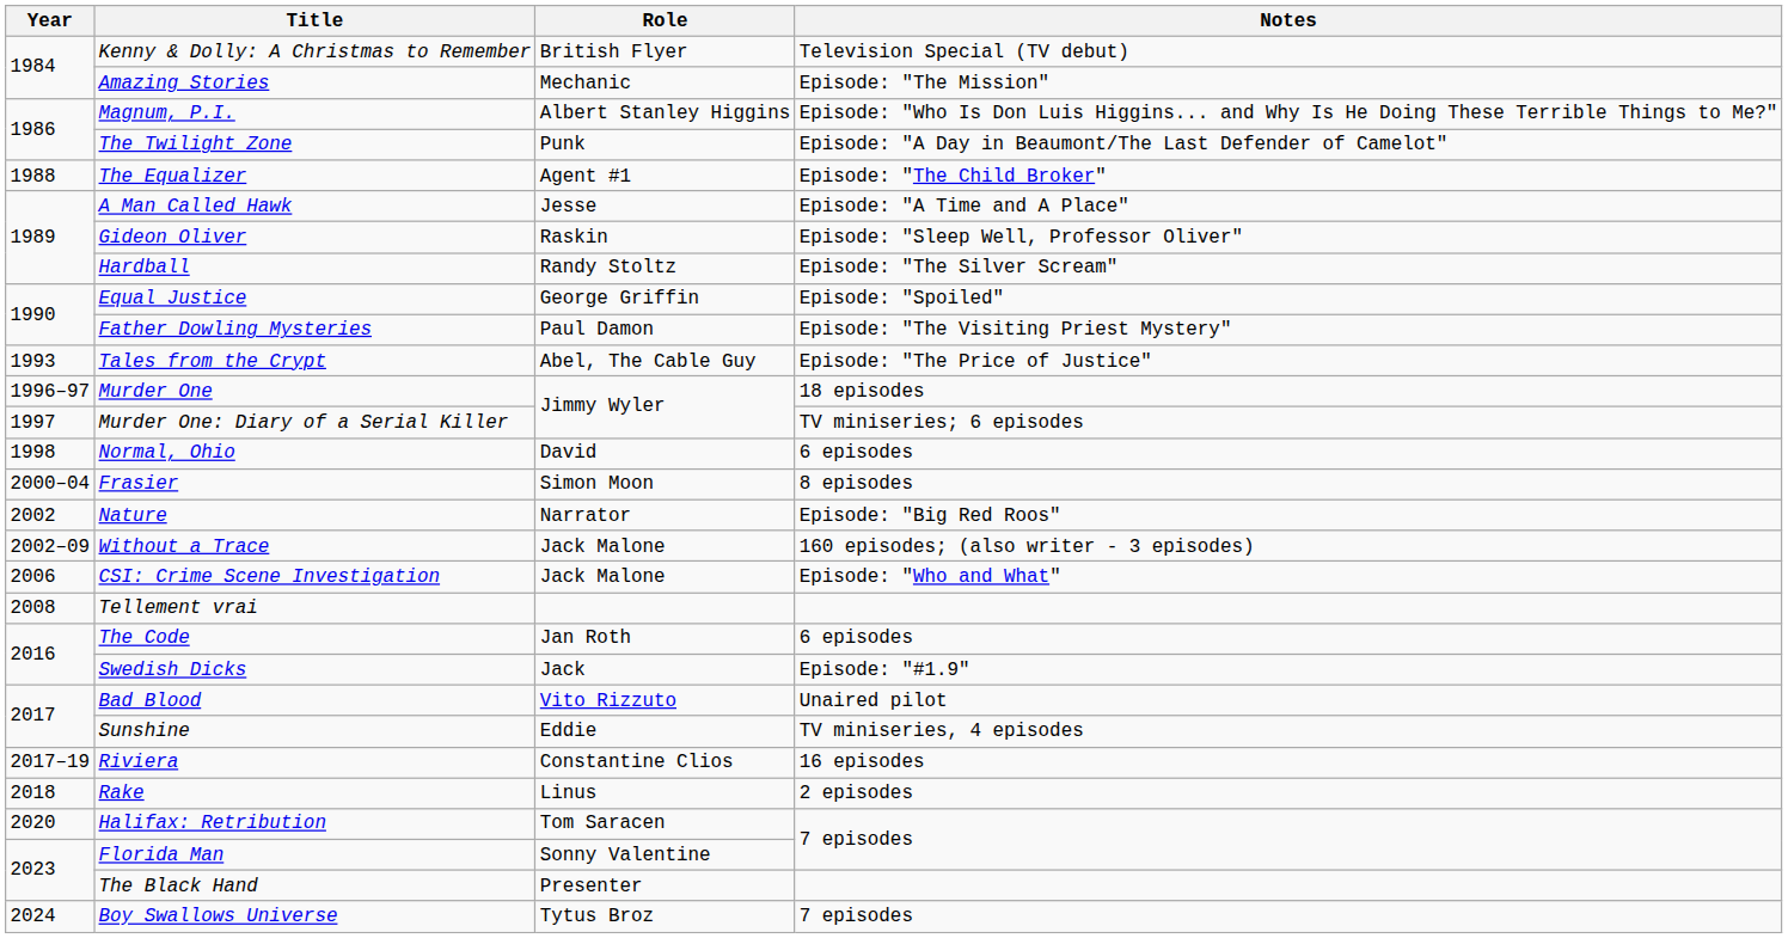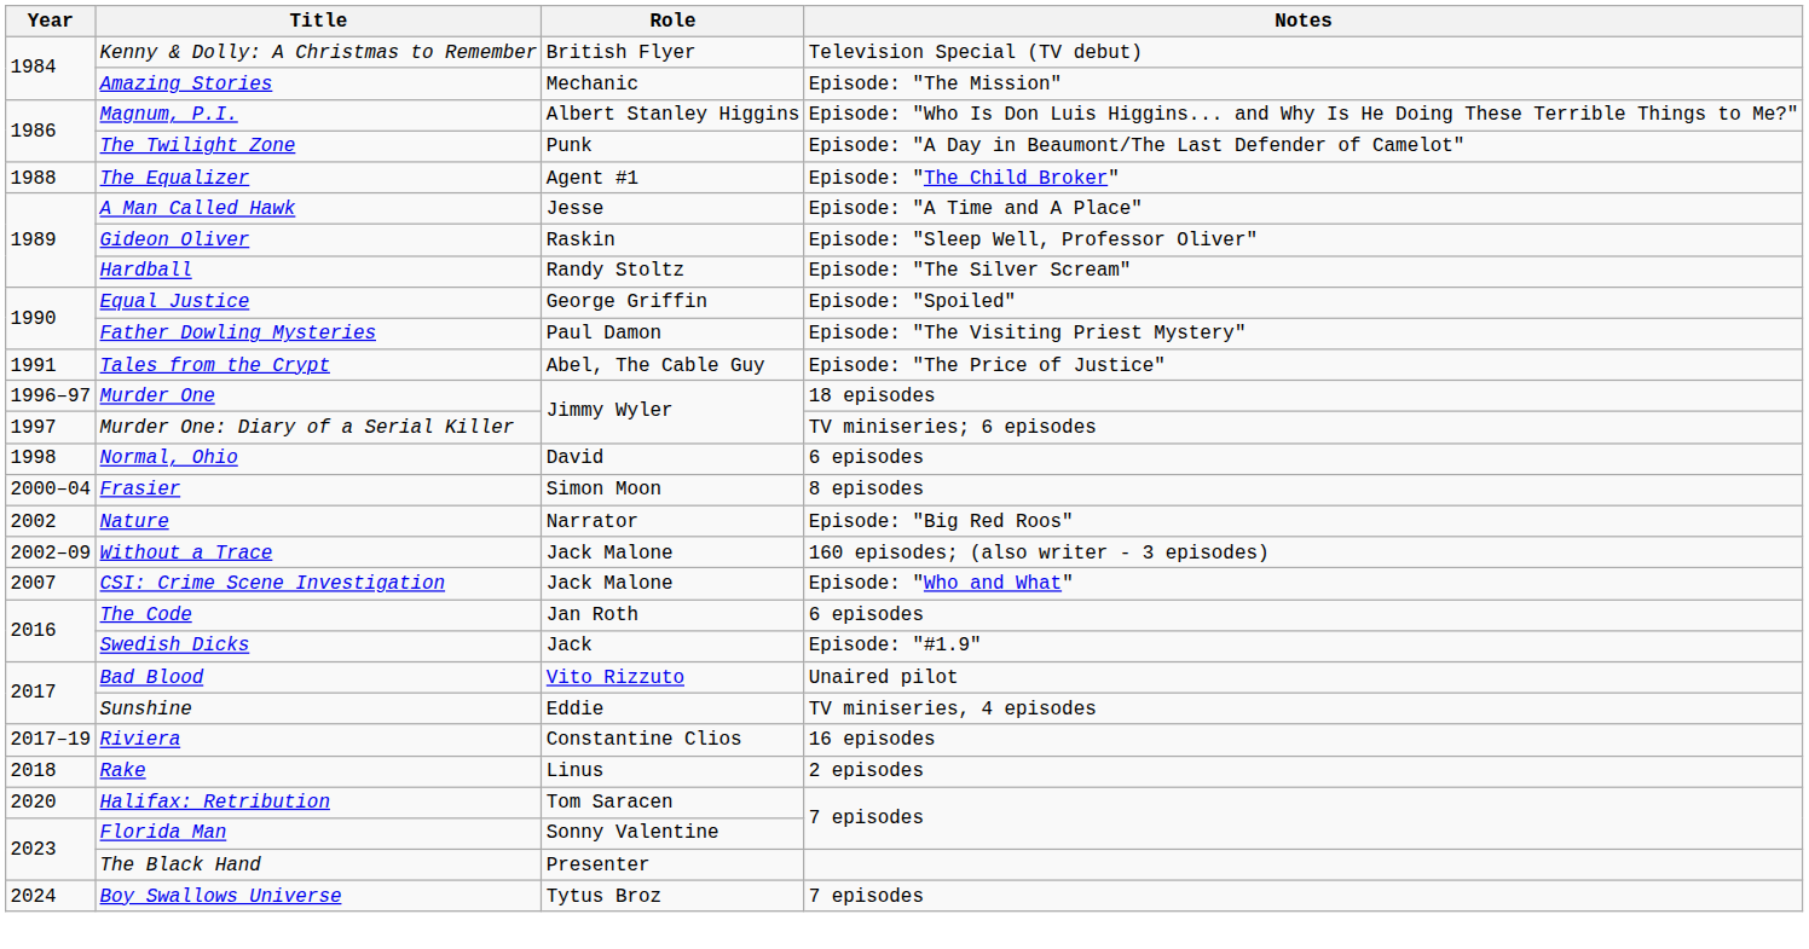Tales from the Crypt | Year: 1993 -> 1991
CSI: Crime Scene Investigation | Year: 2006 -> 2007
- row: 2008 | Tellement vrai
